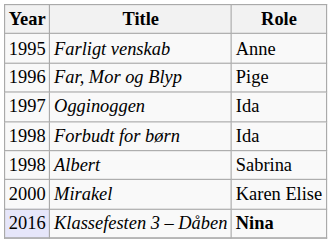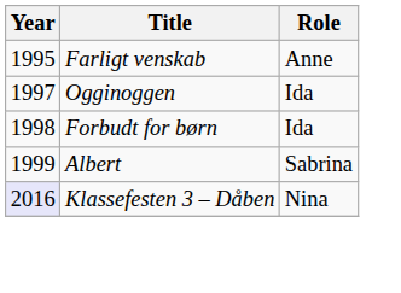- row: 1996 | Far, Mor og Blyp | Pige
Albert | Year: 1998 -> 1999
- row: 2000 | Mirakel | Karen Elise
Klassefesten 3 – Dåben | Role: bold -> normal
